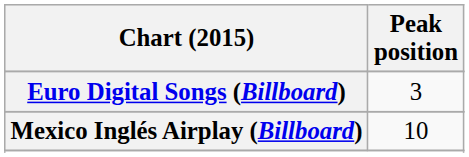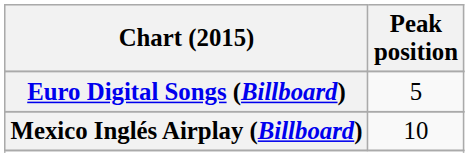Euro Digital Songs (Billboard) | Peak position: 3 -> 5
